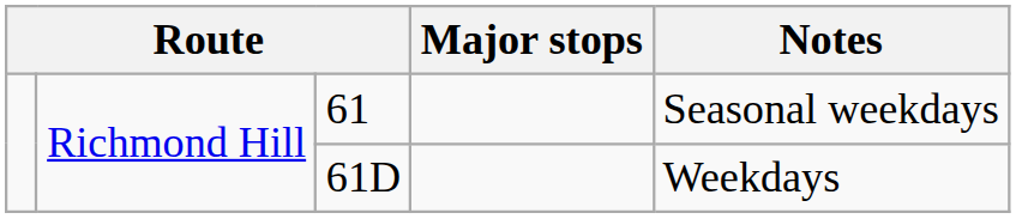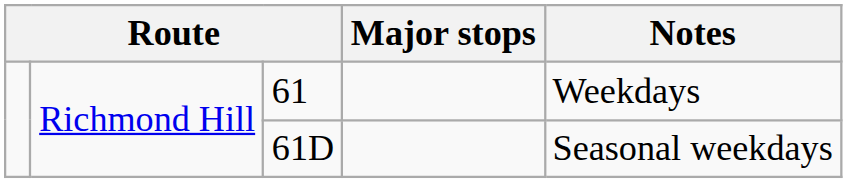61 | Notes: Seasonal weekdays -> Weekdays
61D | Notes: Weekdays -> Seasonal weekdays
